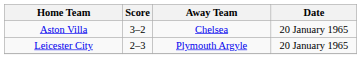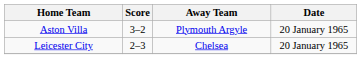Aston Villa | Away Team: Chelsea -> Plymouth Argyle
Leicester City | Away Team: Plymouth Argyle -> Chelsea
